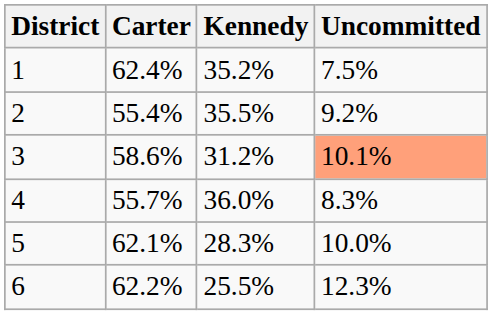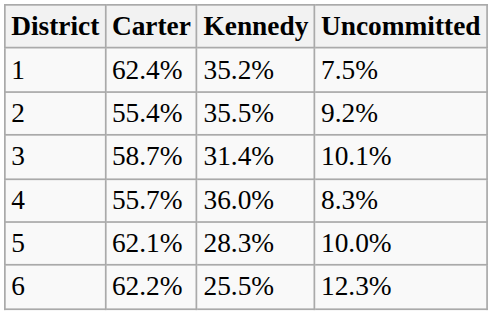3 | Carter: 58.6% -> 58.7%
3 | Kennedy: 31.2% -> 31.4%
3 | Uncommitted: lightsalmon background -> no background
